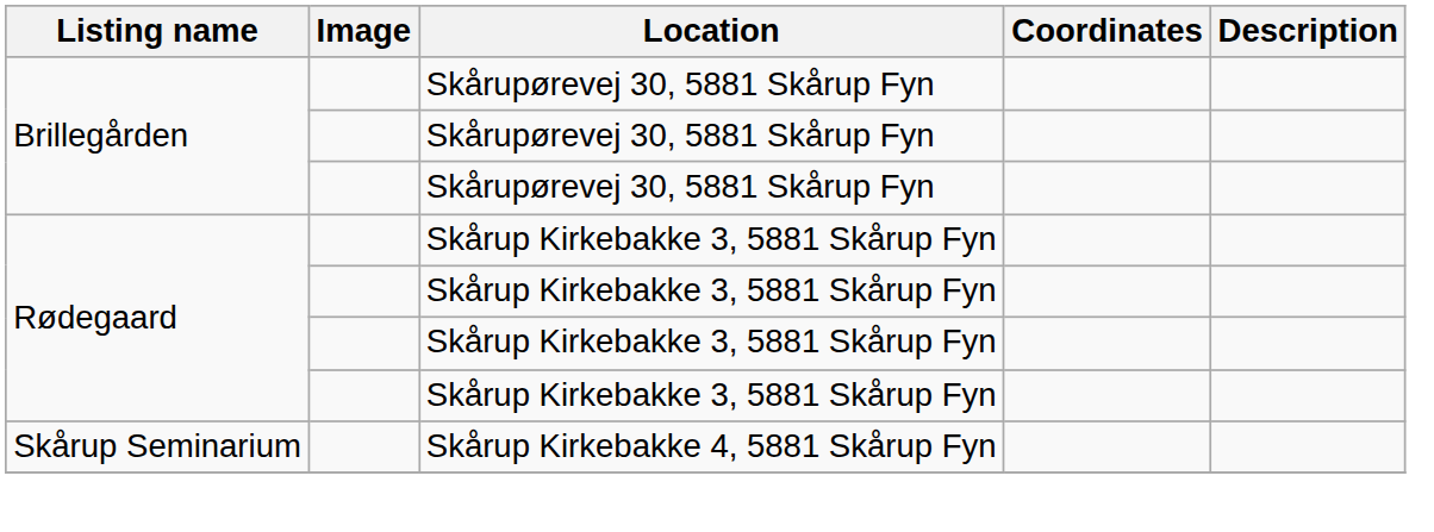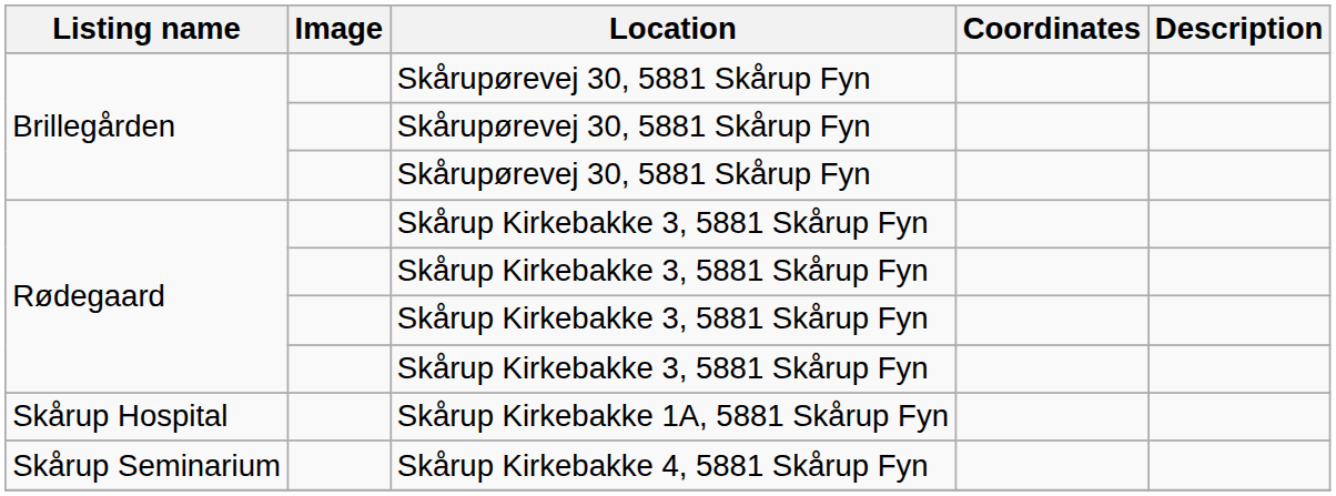+ row: Skårup Hospital | Skårup Kirkebakke 1A, 5881 Skårup Fyn
